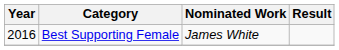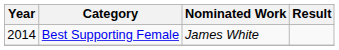Best Supporting Female | Year: 2016 -> 2014
